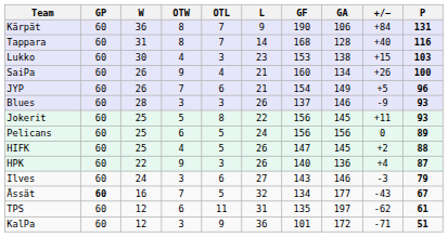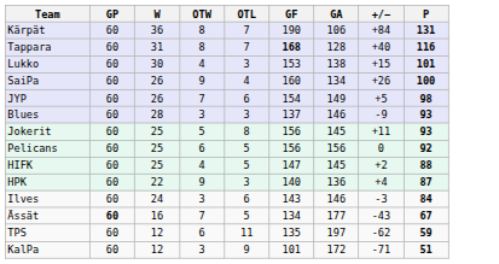- column: L | 9 | 14 | 23 | 21 | 21 | 26 | 22 | 24 | 26 | 26 | 27 | 32 | 31 | 36
Tappara | GF: normal -> bold
Lukko | P: 103 -> 101
JYP | P: 96 -> 98
Pelicans | P: 89 -> 92
Ilves | P: 79 -> 84
TPS | P: 61 -> 59
